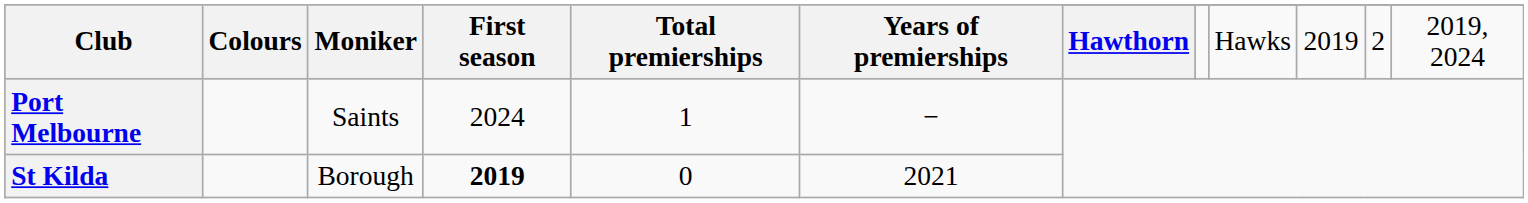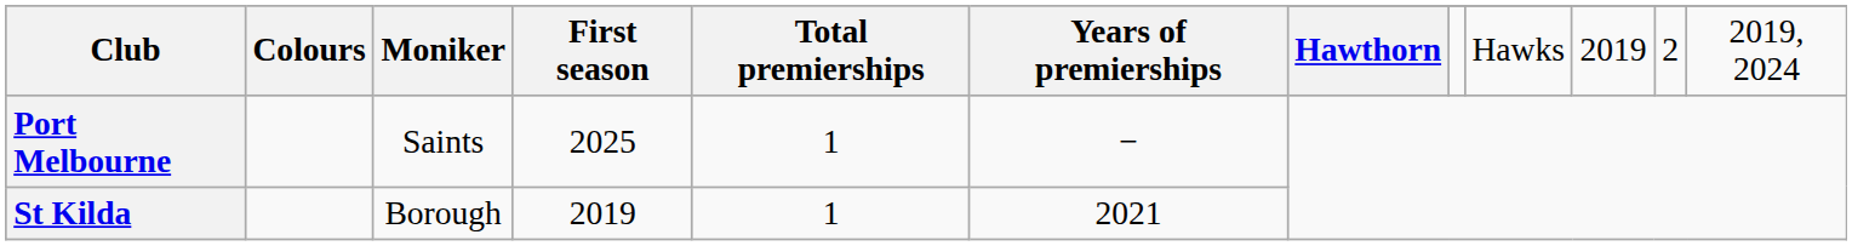Port Melbourne | First season: 2024 -> 2025
St Kilda | First season: bold -> normal
St Kilda | Total premierships: 0 -> 1
